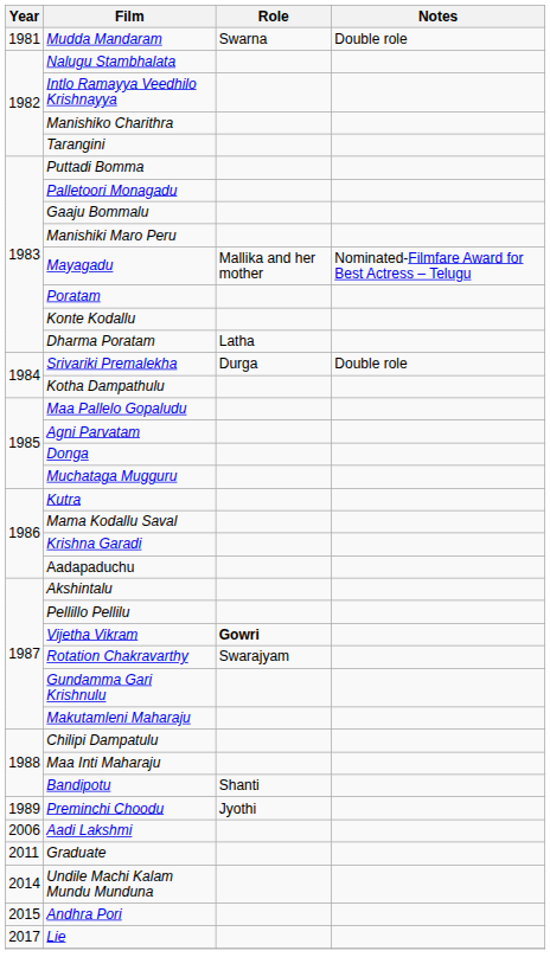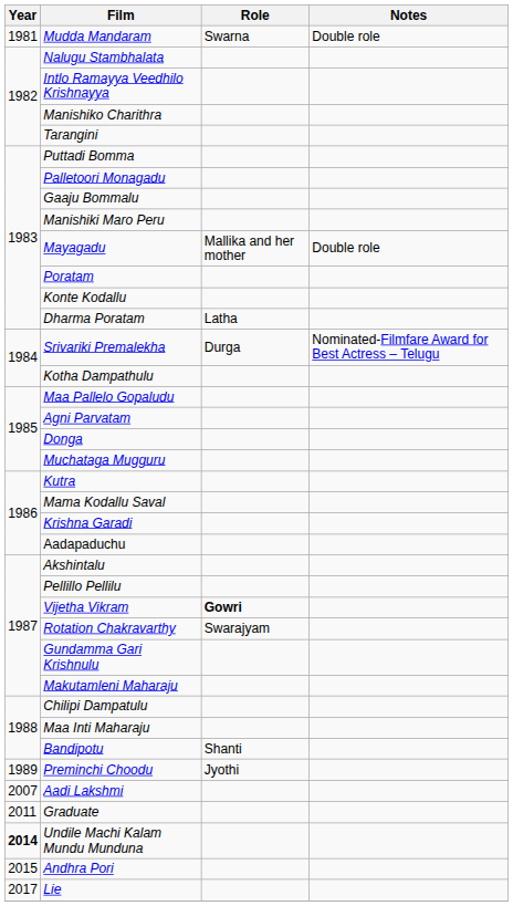Mayagadu | Notes: Nominated-Filmfare Award for Best Actress – Telugu -> Double role
Srivariki Premalekha | Notes: Double role -> Nominated-Filmfare Award for Best Actress – Telugu
Aadi Lakshmi | Year: 2006 -> 2007
Undile Machi Kalam Mundu Munduna | Year: normal -> bold
